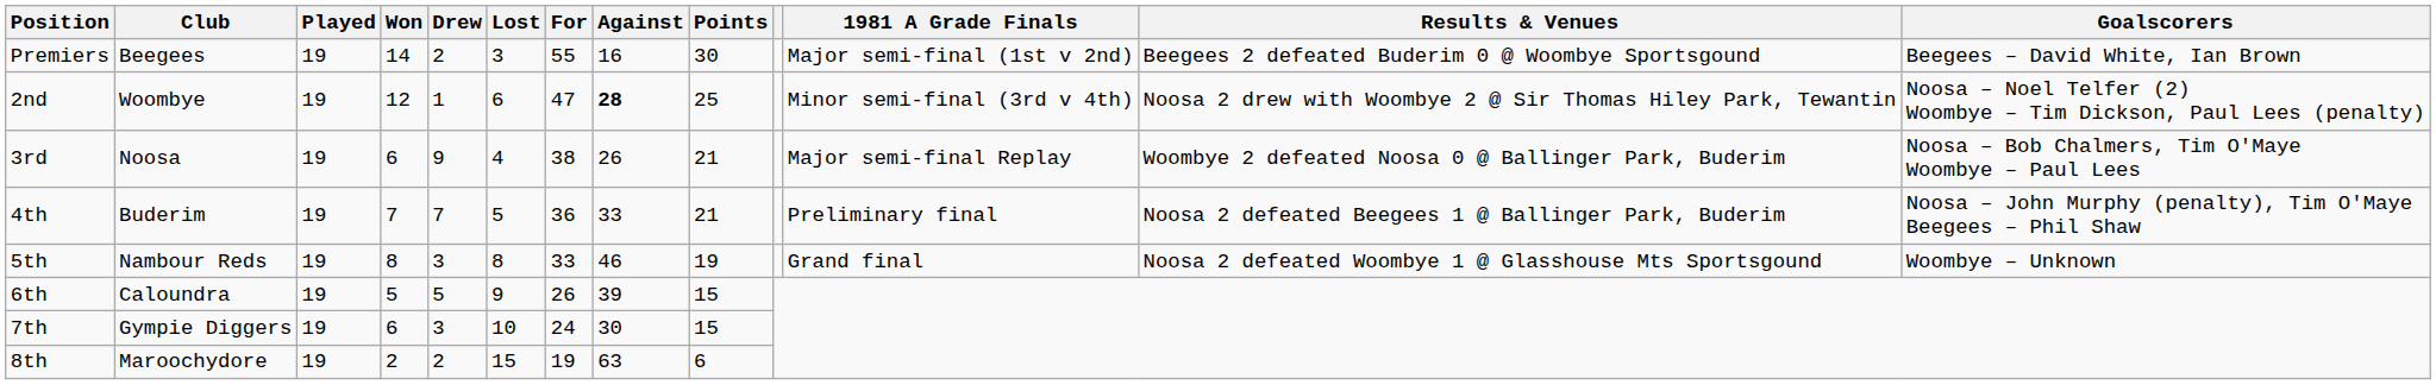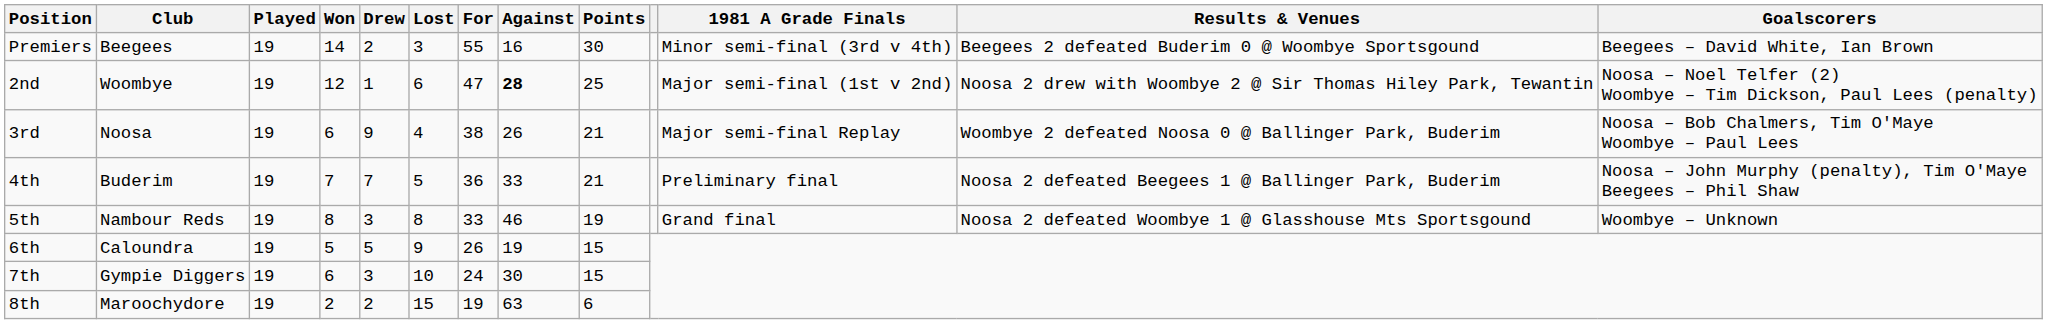Premiers | 1981 A Grade Finals: Major semi-final (1st v 2nd) -> Minor semi-final (3rd v 4th)
2nd | 1981 A Grade Finals: Minor semi-final (3rd v 4th) -> Major semi-final (1st v 2nd)
6th | Against: 39 -> 19
